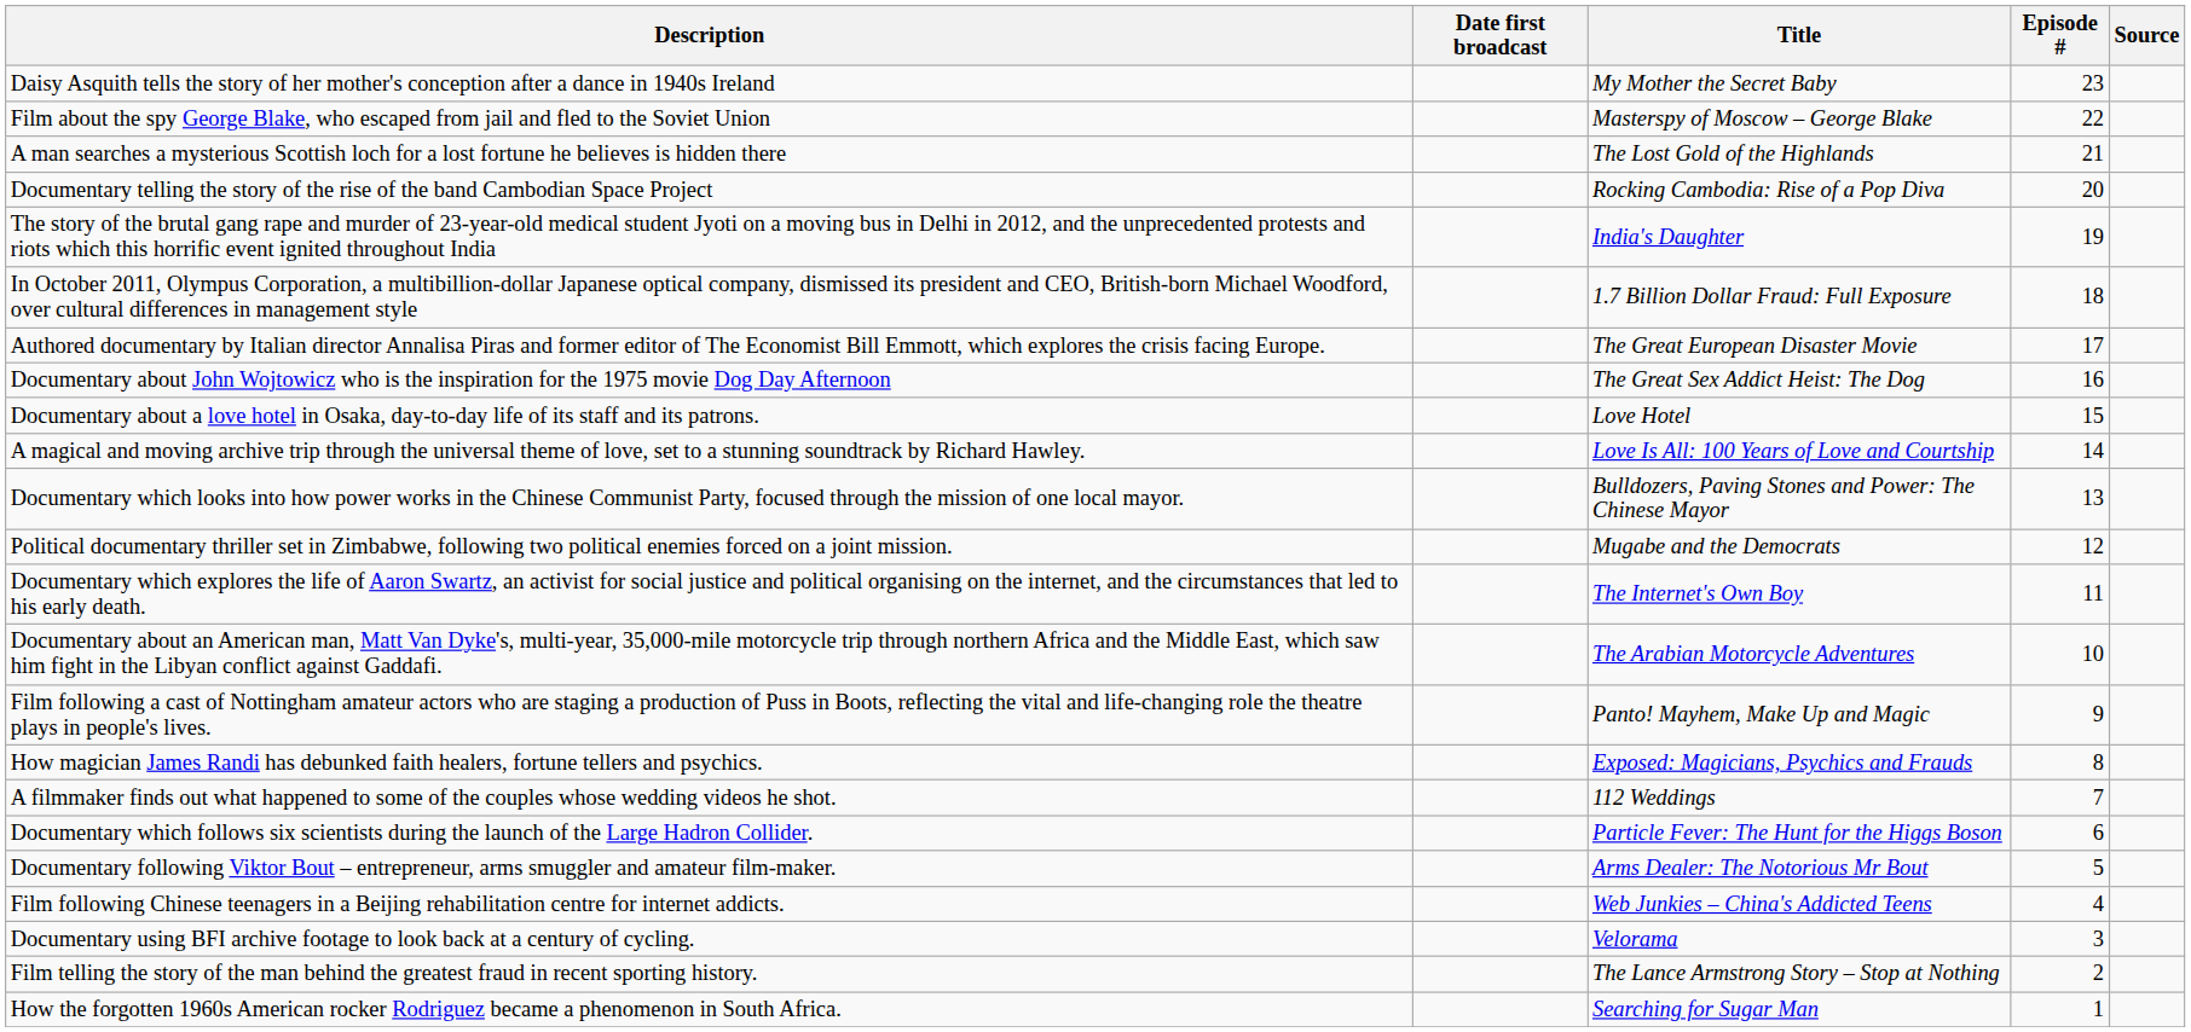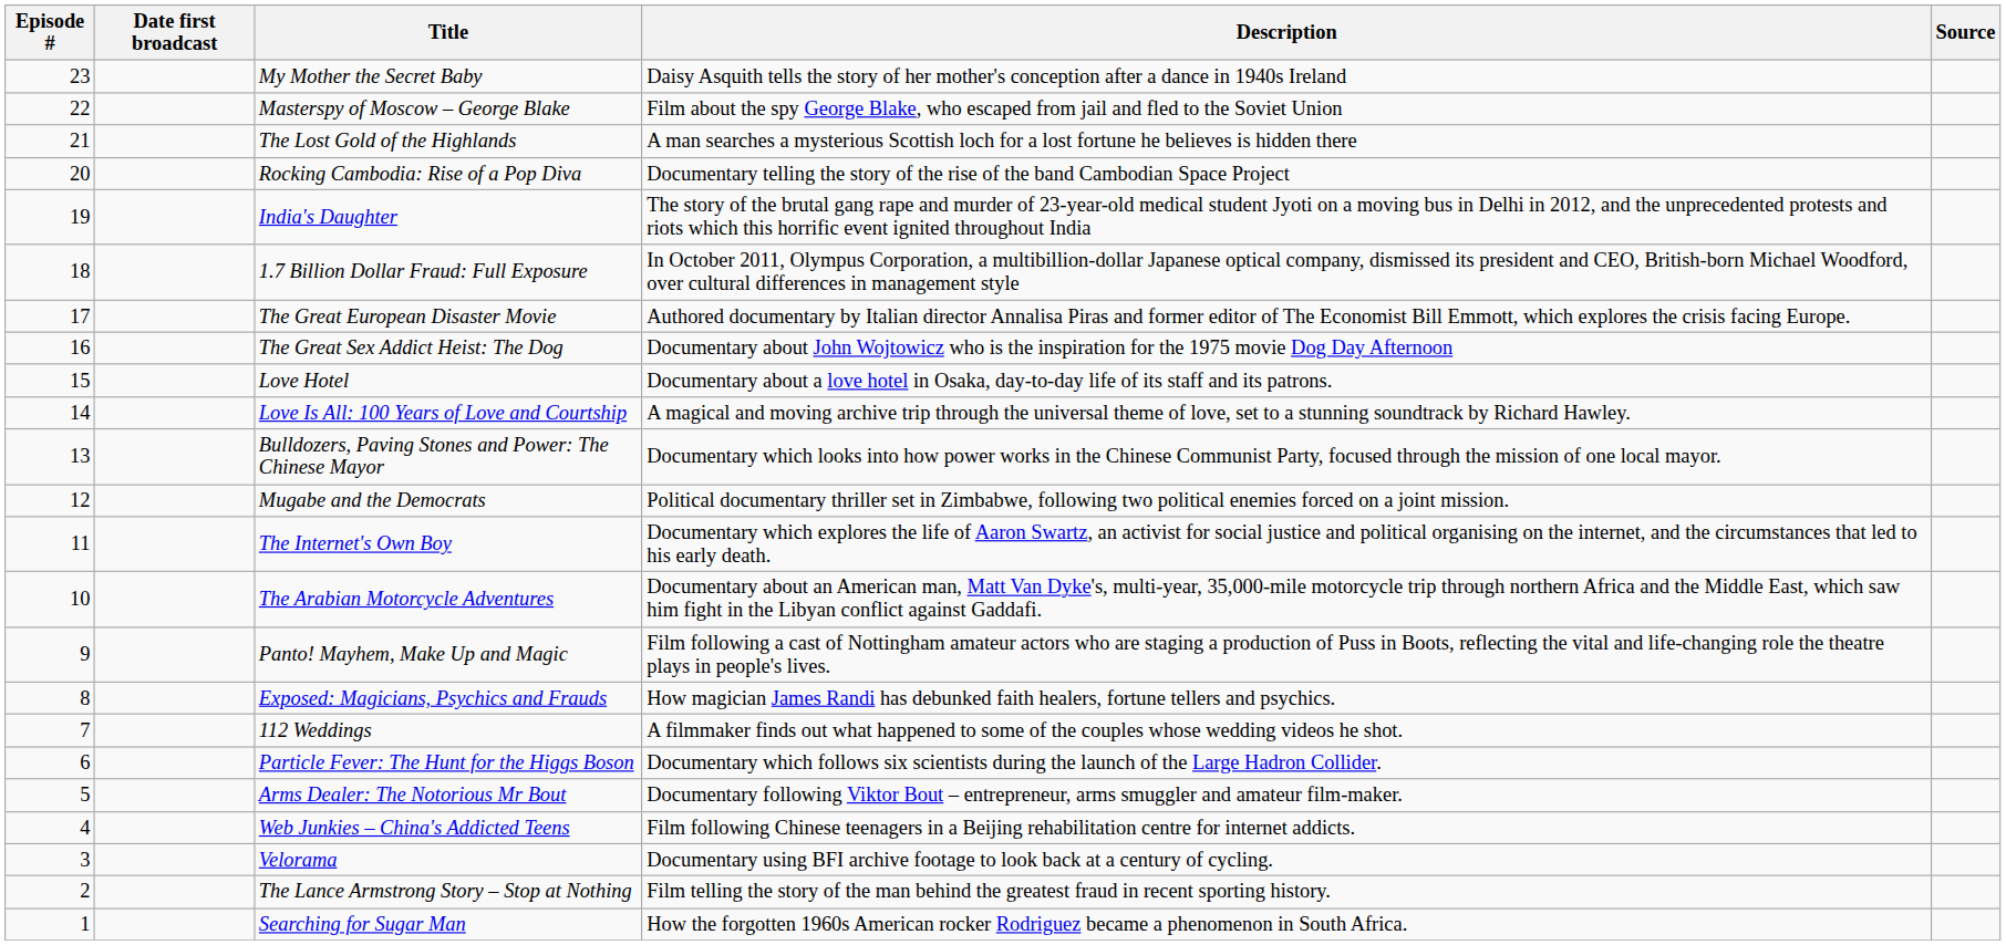columns swapped: Episode # <-> Description
